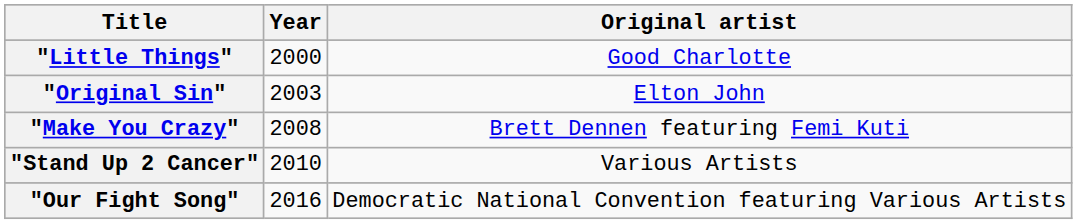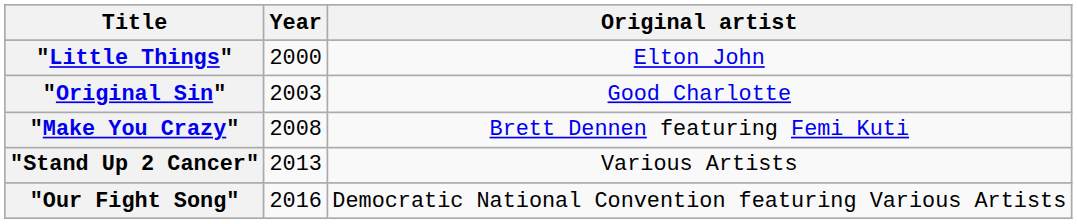"Little Things" | Original artist: Good Charlotte -> Elton John
"Original Sin" | Original artist: Elton John -> Good Charlotte
"Stand Up 2 Cancer" | Year: 2010 -> 2013
